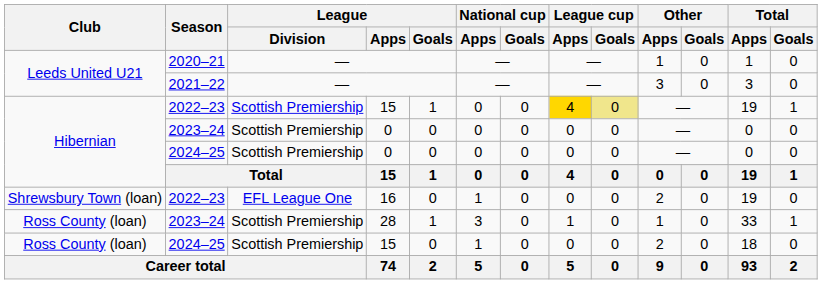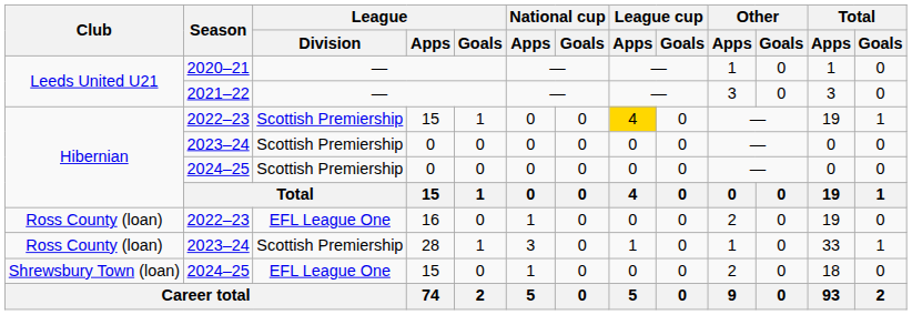2022–23 / 15 | League cup / Goals: khaki background -> no background
2022–23 / 16 | Club: Shrewsbury Town (loan) -> Ross County (loan)
2024–25 / 15 | Club: Ross County (loan) -> Shrewsbury Town (loan)
2024–25 / 15 | League / Division: Scottish Premiership -> EFL League One
